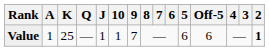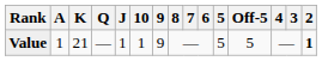Value | K: 25 -> 21
Value | 9: 7 -> 9
Value | 5: 6 -> 5
Value | Off-5: 6 -> 5
